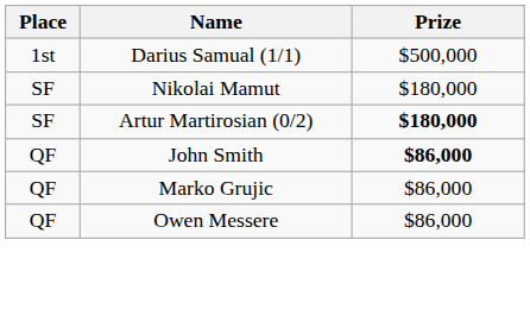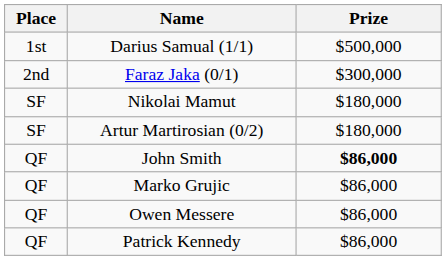+ row: 2nd | Faraz Jaka (0/1) | $300,000
Artur Martirosian (0/2) | Prize: bold -> normal
+ row: QF | Patrick Kennedy | $86,000
